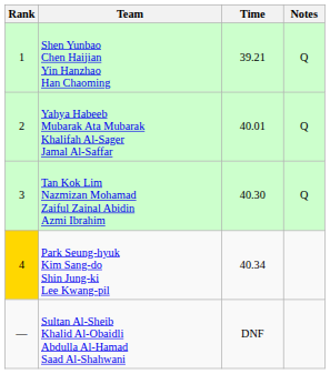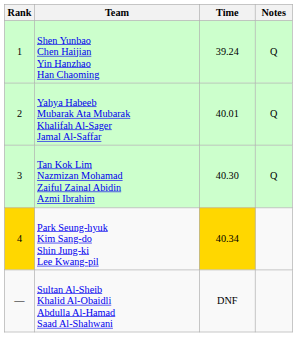Shen Yunbao Chen Haijian Yin Hanzhao Han Chaoming | Time: 39.21 -> 39.24
Park Seung-hyuk Kim Sang-do Shin Jung-ki Lee Kwang-pil | Time: no background -> gold background
